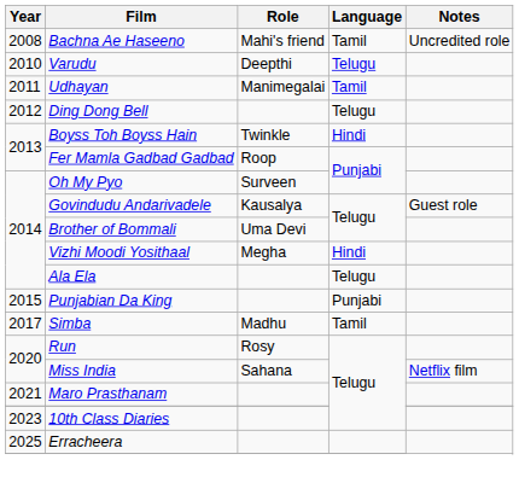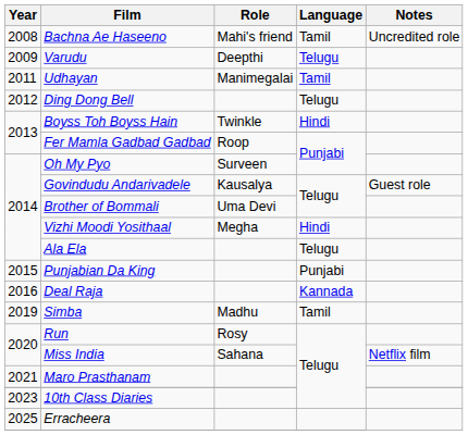Varudu | Year: 2010 -> 2009
+ row: 2016 | Deal Raja | Kannada
Simba | Year: 2017 -> 2019
